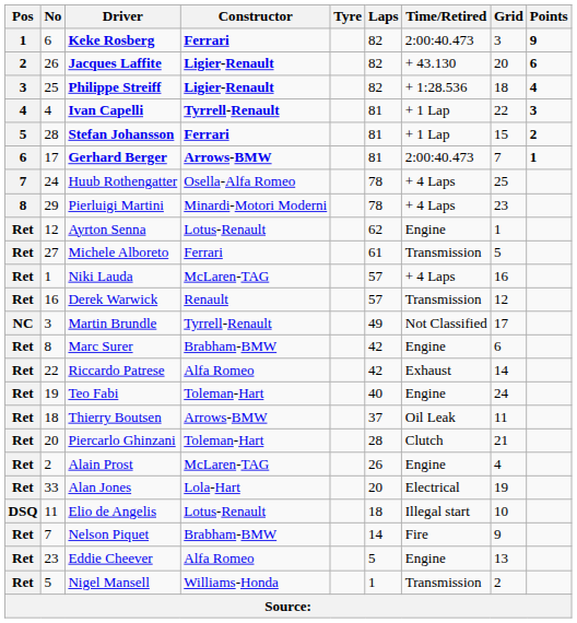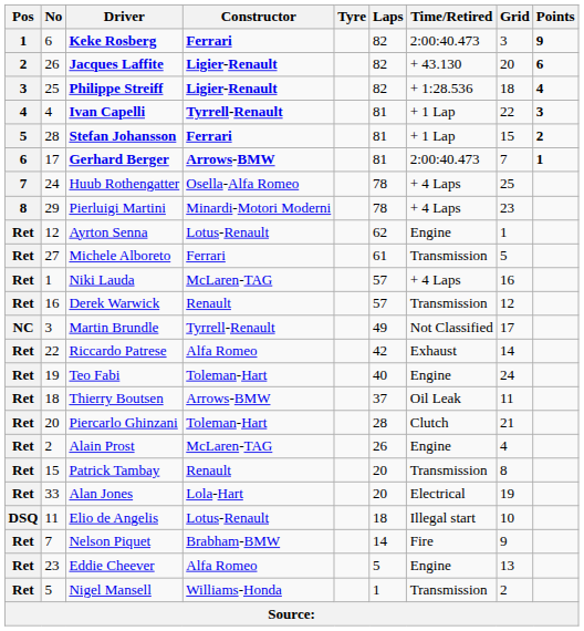- row: Ret | 8 | Marc Surer | Brabham-BMW | 42 | Engine | 6
+ row: Ret | 15 | Patrick Tambay | Renault | 20 | Transmission | 8
